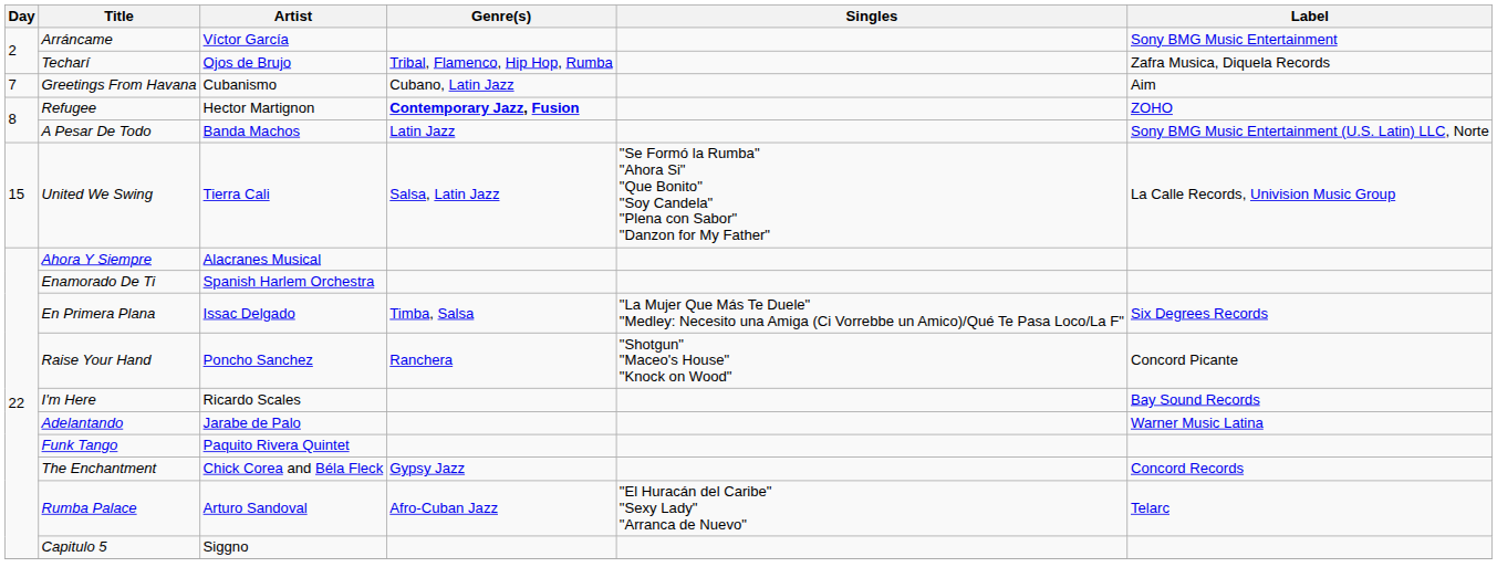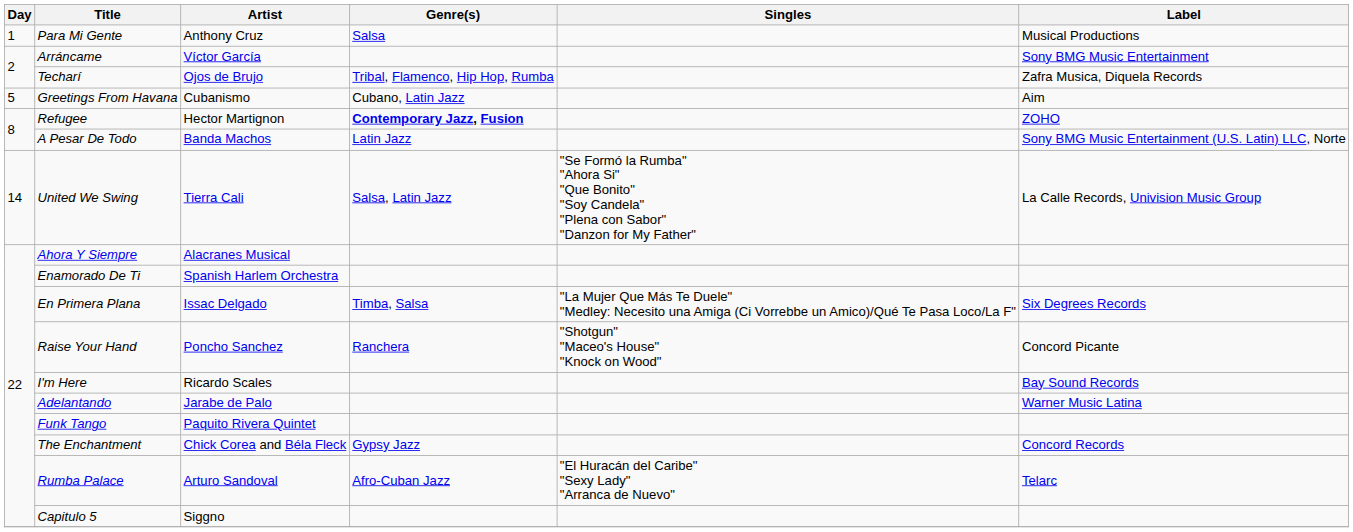+ row: 1 | Para Mi Gente | Anthony Cruz | Salsa | Musical Productions
Greetings From Havana | Day: 7 -> 5
United We Swing | Day: 15 -> 14
